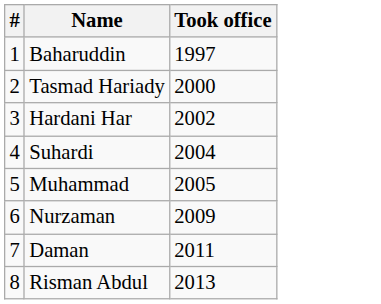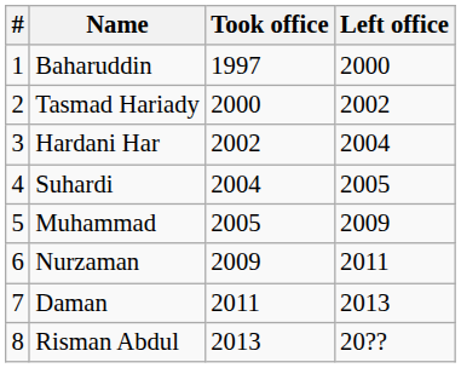+ column: Left office | 2000 | 2002 | 2004 | 2005 | 2009 | 2011 | 2013 | 20??
